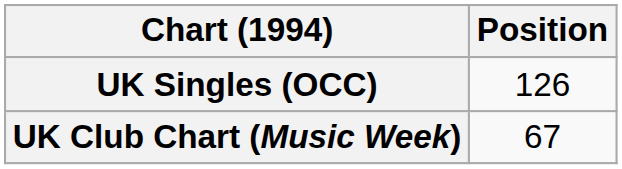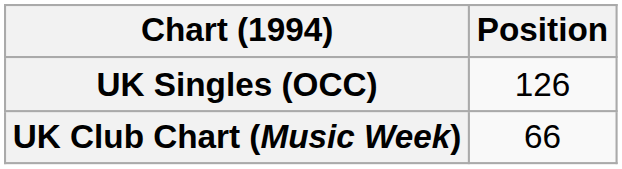UK Club Chart (Music Week) | Position: 67 -> 66
